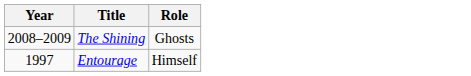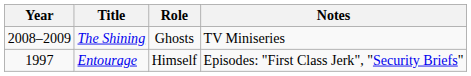+ column: Notes | TV Miniseries | Episodes: "First Class Jerk", "Security Briefs"
